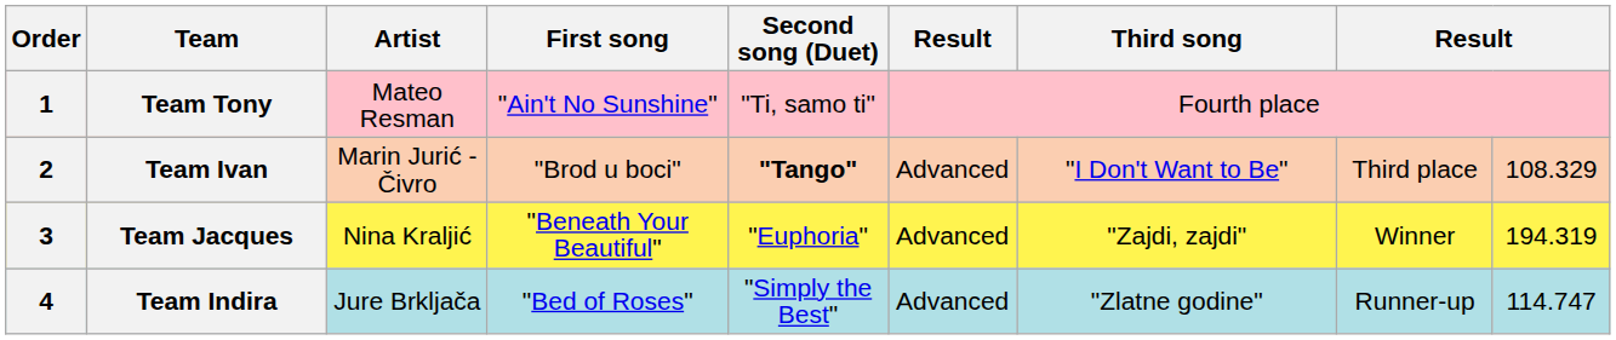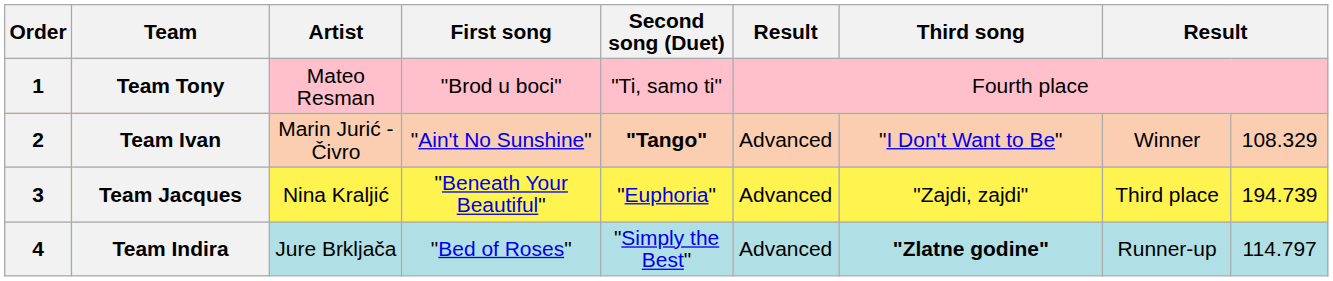Team Tony | First song: "Ain't No Sunshine" -> "Brod u boci"
Team Ivan | First song: "Brod u boci" -> "Ain't No Sunshine"
Team Ivan | column 8: Third place -> Winner
Team Jacques | column 8: Winner -> Third place
Team Jacques | column 9: 194.319 -> 194.739
Team Indira | Third song: normal -> bold
Team Indira | column 9: 114.747 -> 114.797
